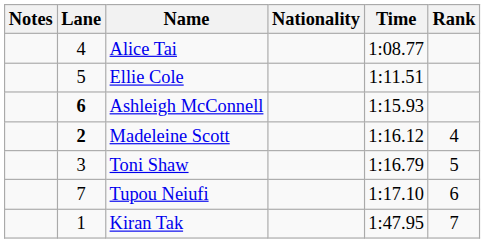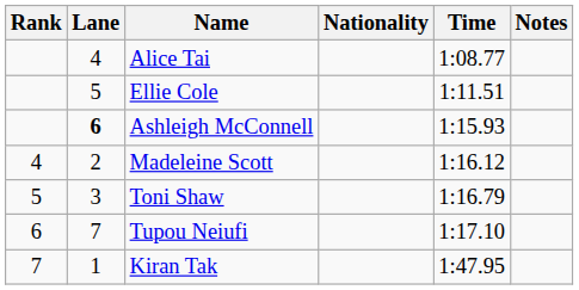columns swapped: Rank <-> Notes
Madeleine Scott | Lane: bold -> normal
